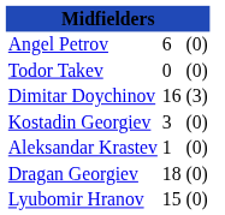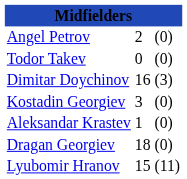Angel Petrov | column 2: 6 -> 2
Lyubomir Hranov | column 3: (0) -> (11)
